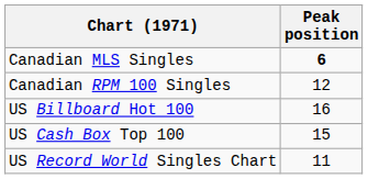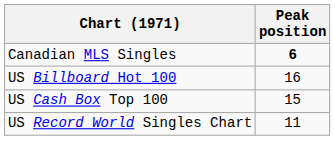- row: Canadian RPM 100 Singles | 12
